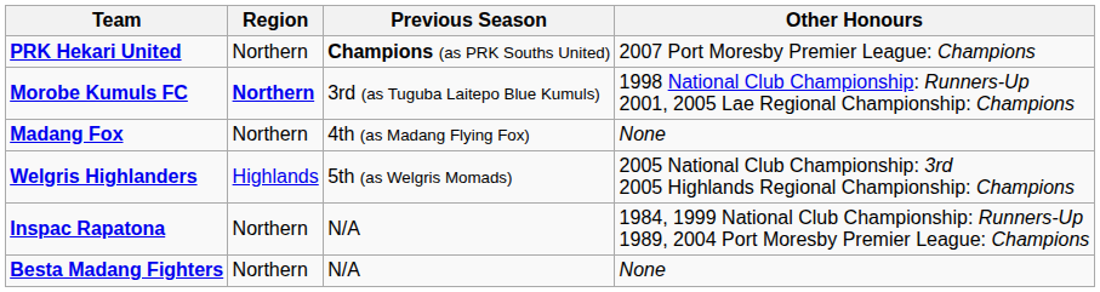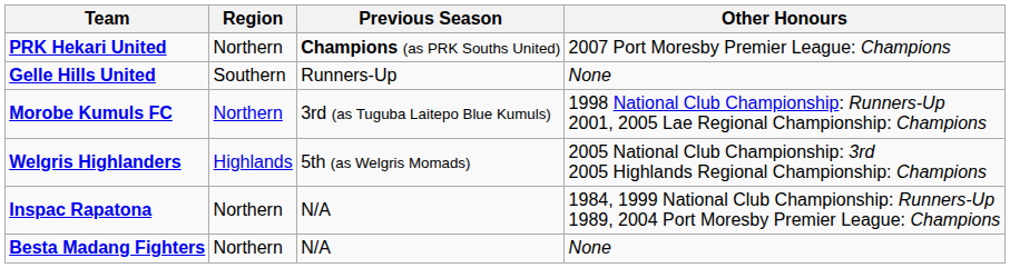+ row: Gelle Hills United | Southern | Runners-Up | None
Morobe Kumuls FC | Region: bold -> normal
- row: Madang Fox | Northern | 4th (as Madang Flying Fox) | None
